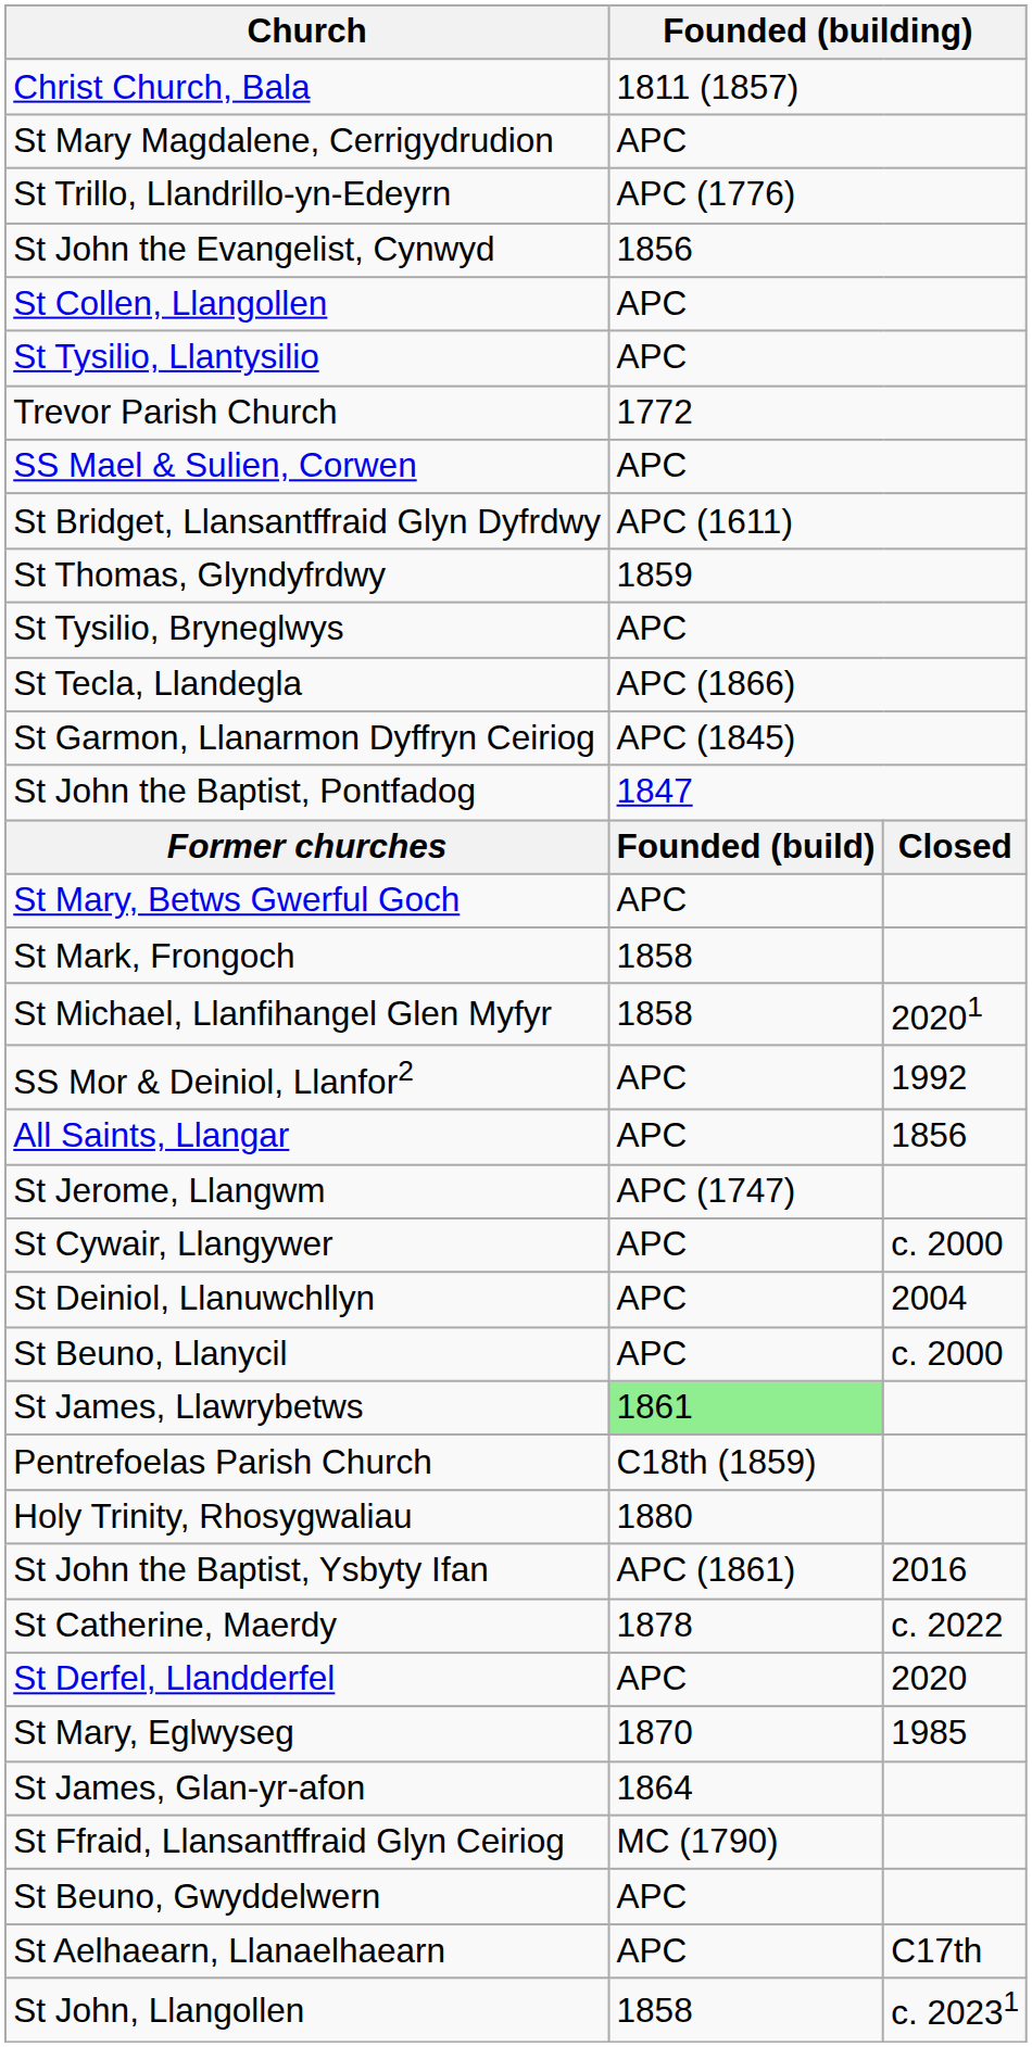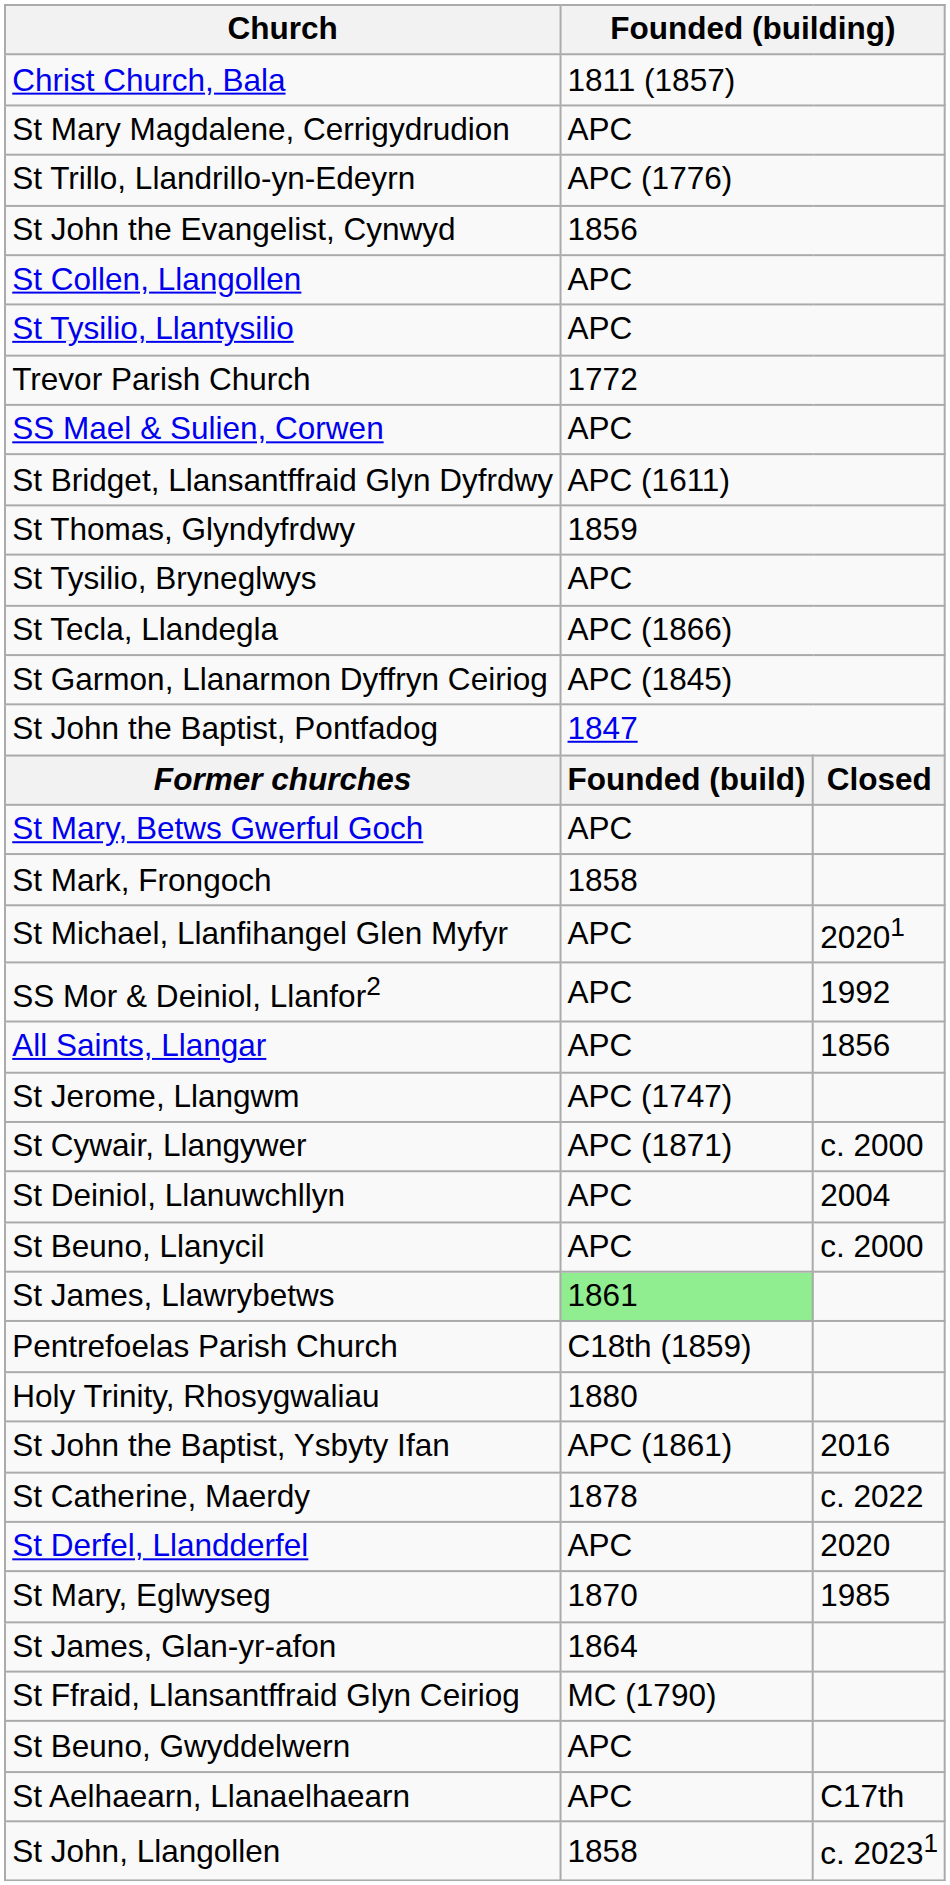St Michael, Llanfihangel Glen Myfyr | column 2: 1858 -> APC
St Cywair, Llangywer | column 2: APC -> APC (1871)
